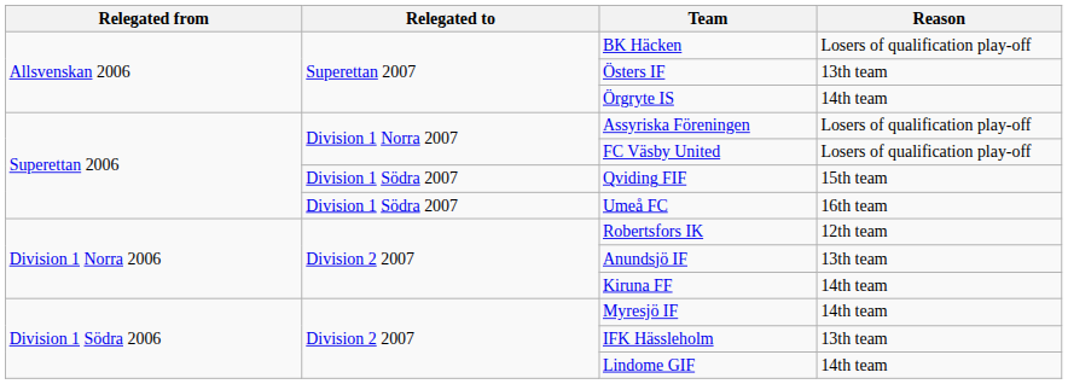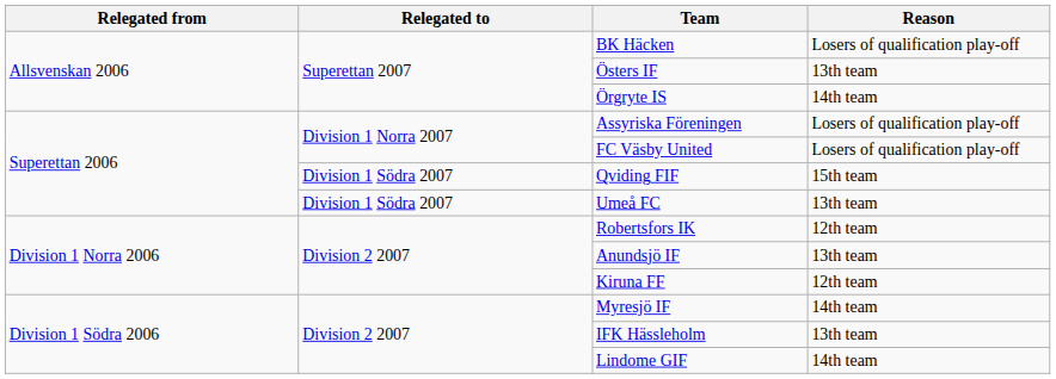Umeå FC | Reason: 16th team -> 13th team
Kiruna FF | Reason: 14th team -> 12th team
